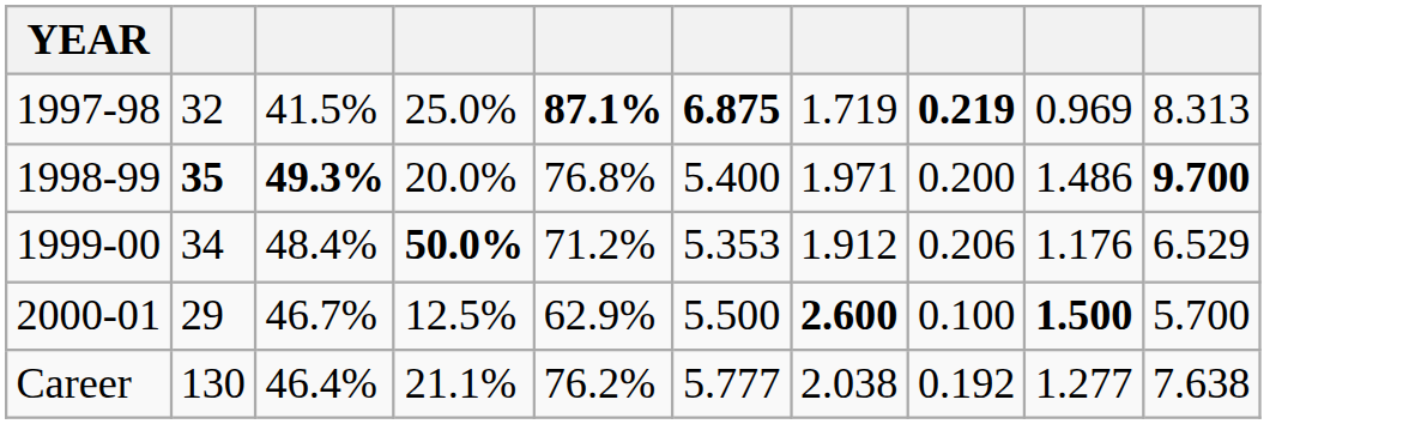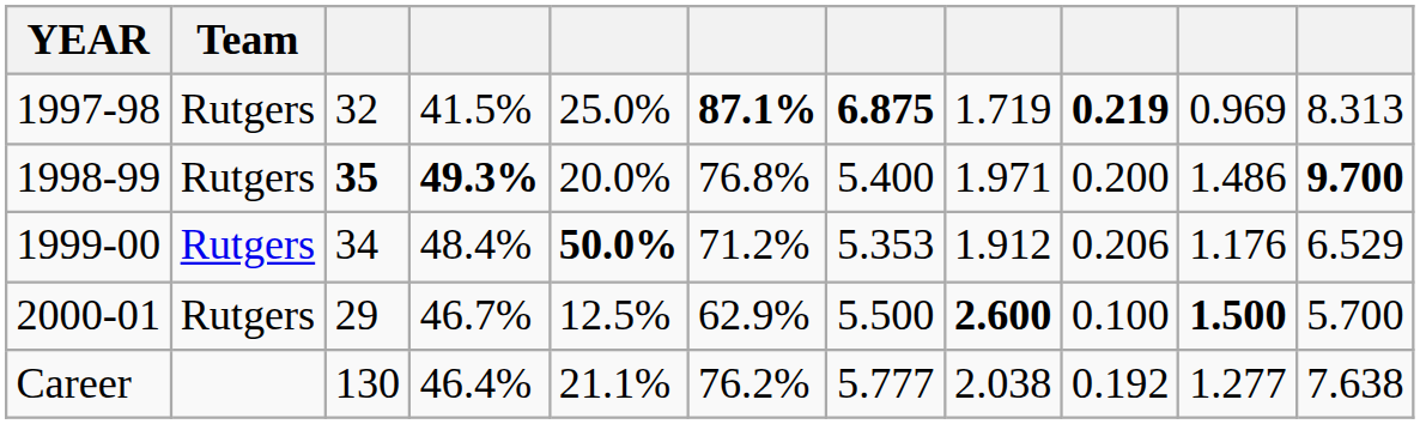+ column: Team | Rutgers | Rutgers | Rutgers | Rutgers
